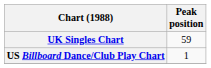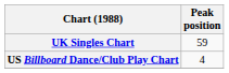US Billboard Dance/Club Play Chart | Peak position: 1 -> 4
